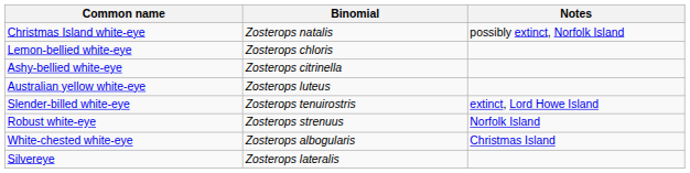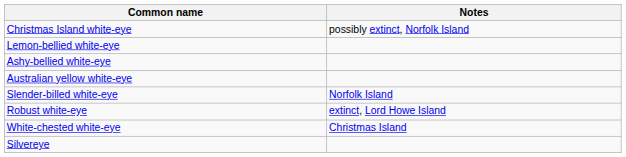- column: Binomial | Zosterops natalis | Zosterops chloris | Zosterops citrinella | Zosterops luteus | Zosterops tenuirostris | Zosterops strenuus | Zosterops albogularis | Zosterops lateralis
Slender-billed white-eye | Notes: extinct, Lord Howe Island -> Norfolk Island
Robust white-eye | Notes: Norfolk Island -> extinct, Lord Howe Island
